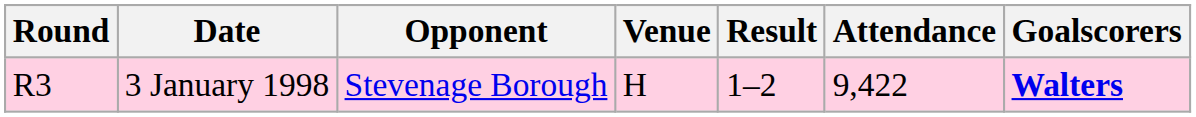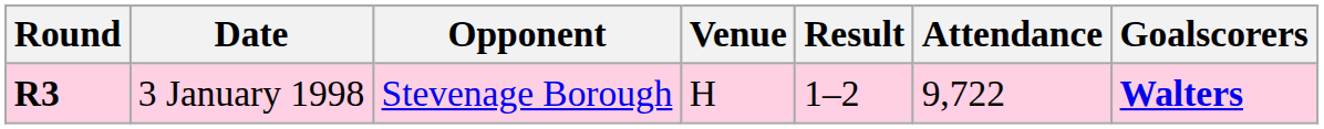3 January 1998 | Round: normal -> bold
3 January 1998 | Attendance: 9,422 -> 9,722
